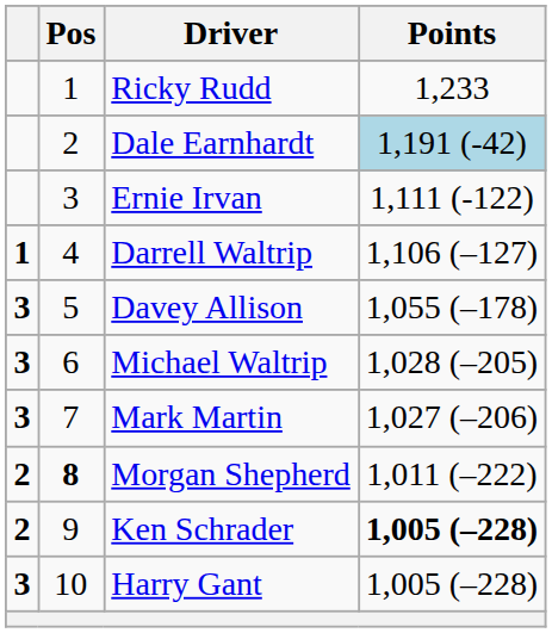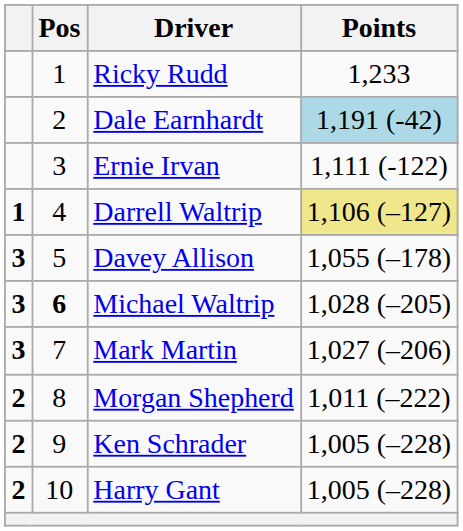Darrell Waltrip | Points: no background -> khaki background
Michael Waltrip | Pos: normal -> bold
Morgan Shepherd | Pos: bold -> normal
Ken Schrader | Points: bold -> normal
Harry Gant | column 1: 3 -> 2
